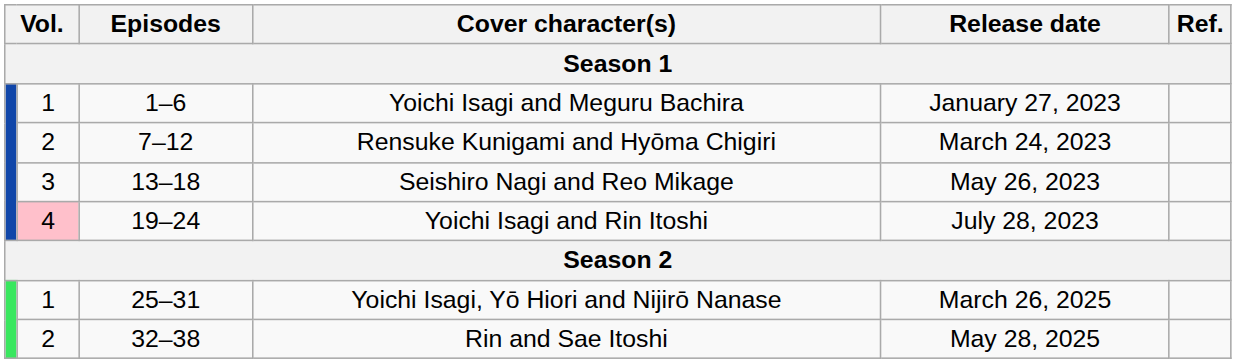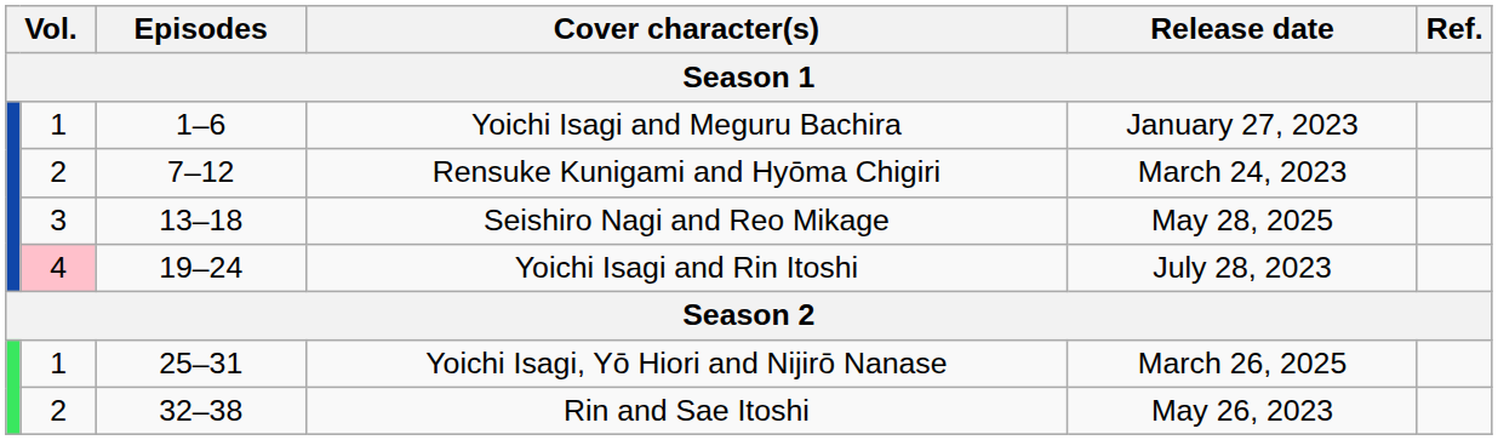Seishiro Nagi and Reo Mikage | Release date: May 26, 2023 -> May 28, 2025
Rin and Sae Itoshi | Release date: May 28, 2025 -> May 26, 2023
